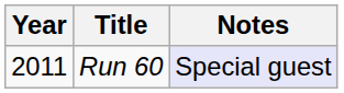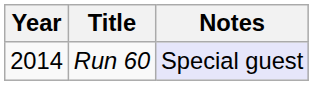Run 60 | Year: 2011 -> 2014
